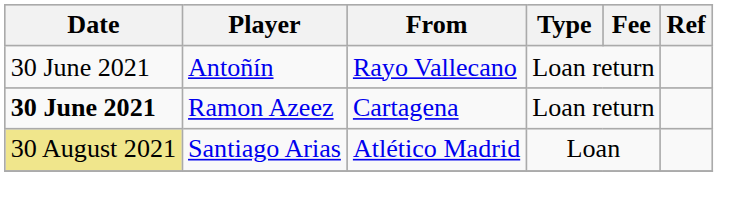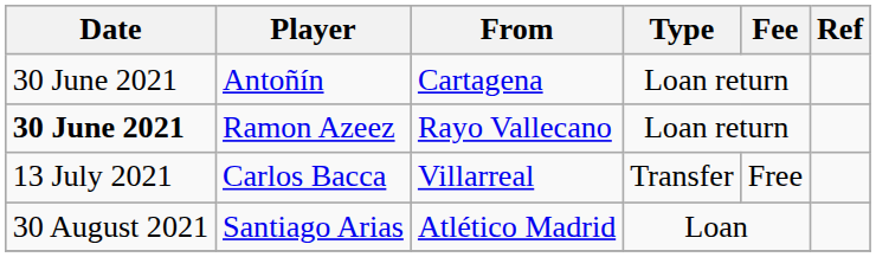Antoñín | From: Rayo Vallecano -> Cartagena
Ramon Azeez | From: Cartagena -> Rayo Vallecano
+ row: 13 July 2021 | Carlos Bacca | Villarreal | Transfer | Free
Santiago Arias | Date: khaki background -> no background
